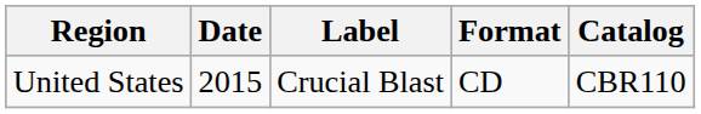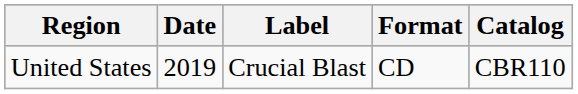United States | Date: 2015 -> 2019
